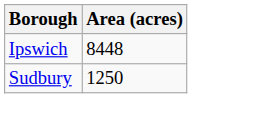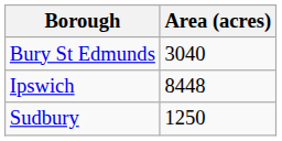+ row: Bury St Edmunds | 3040
